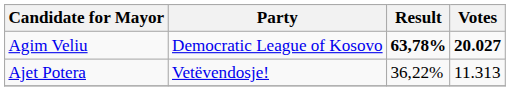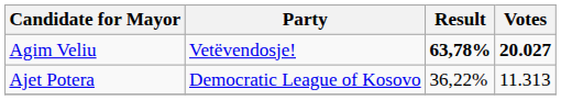Agim Veliu | Party: Democratic League of Kosovo -> Vetëvendosje!
Ajet Potera | Party: Vetëvendosje! -> Democratic League of Kosovo
